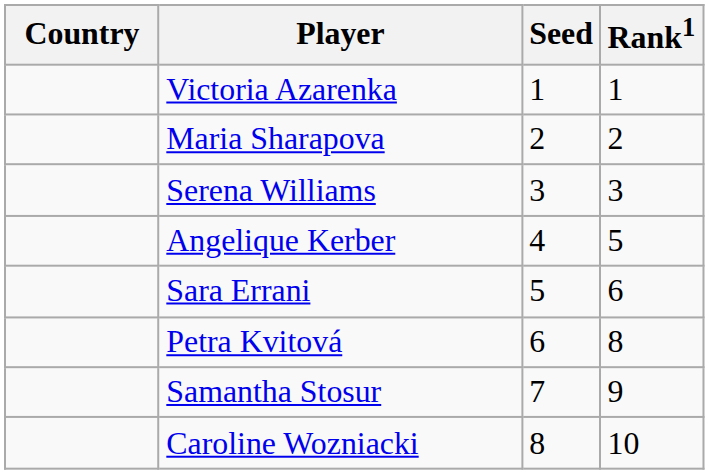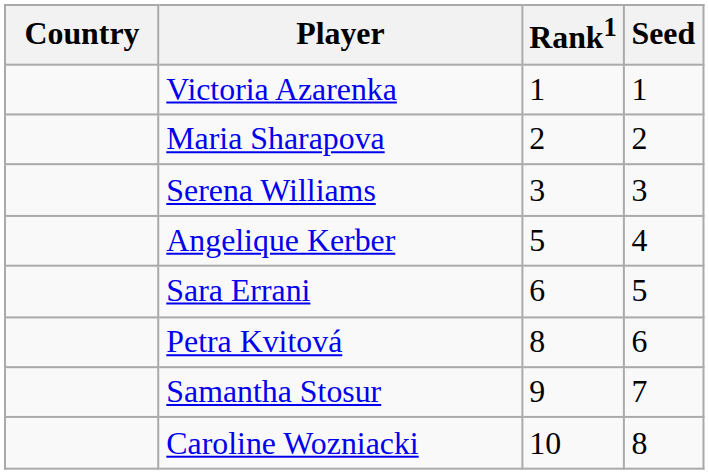columns swapped: Rank1 <-> Seed
